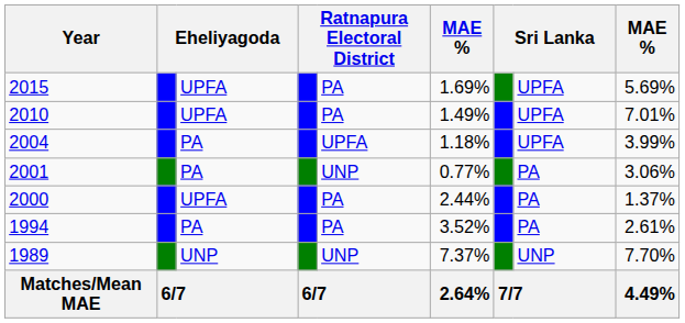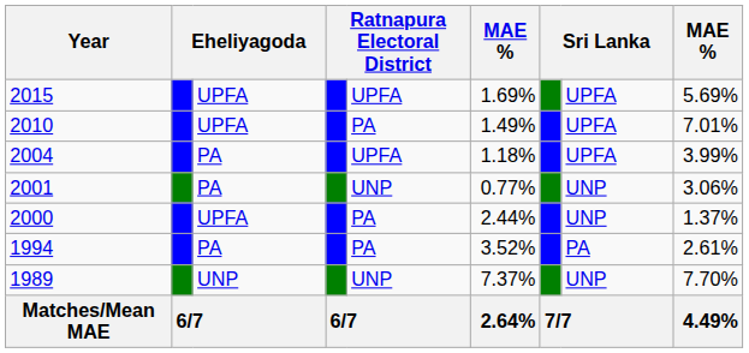2015 | column 5: PA -> UPFA
2001 | column 8: PA -> UNP
2000 | column 8: PA -> UNP
